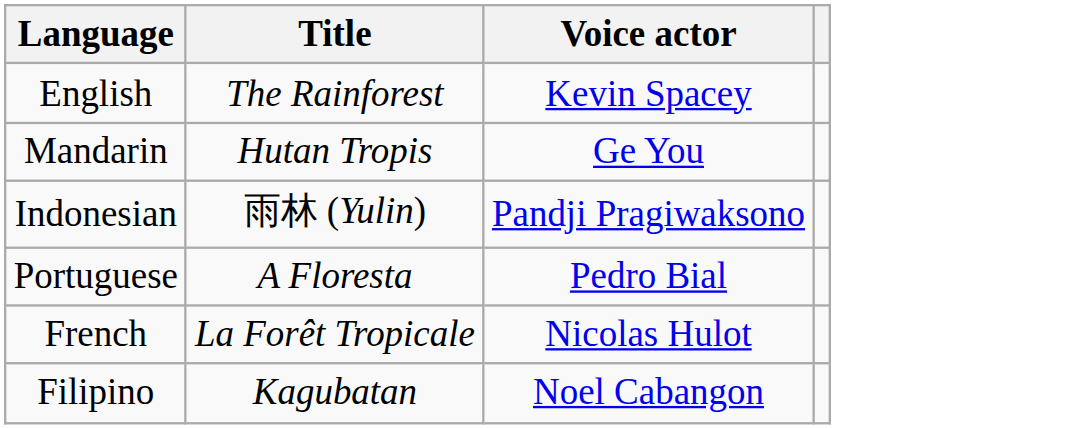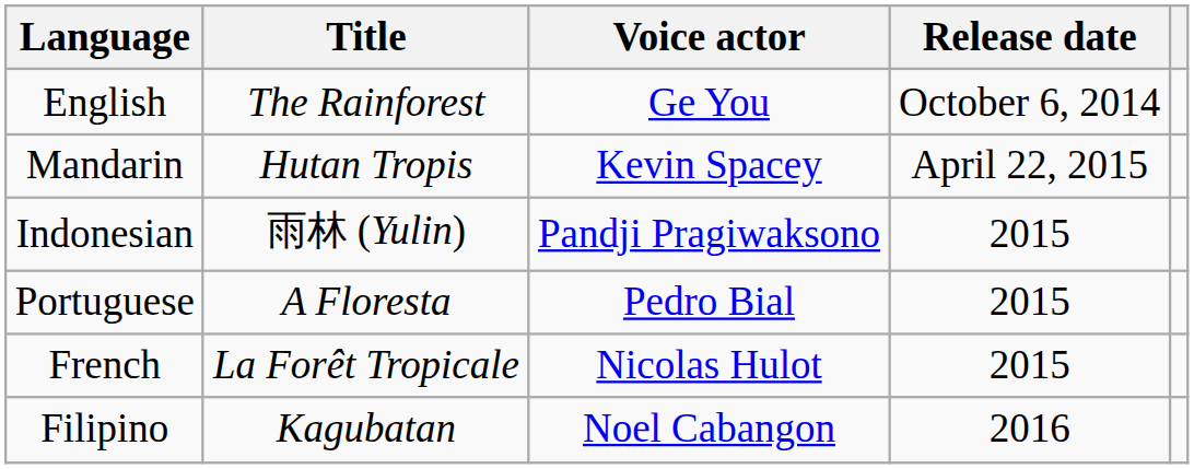+ column: Release date | October 6, 2014 | April 22, 2015 | 2015 | 2015 | 2015 | 2016
English | Voice actor: Kevin Spacey -> Ge You
Mandarin | Voice actor: Ge You -> Kevin Spacey
